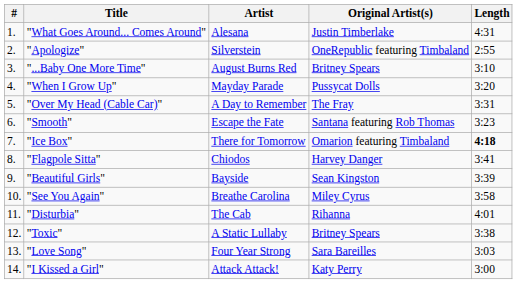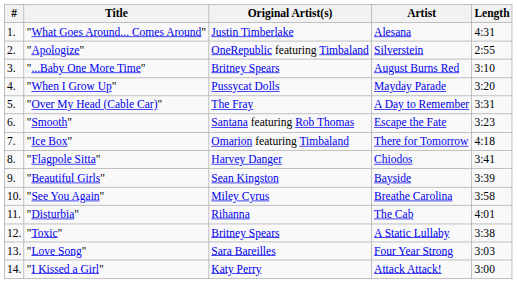columns swapped: Artist <-> Original Artist(s)
"Ice Box" | Length: bold -> normal
